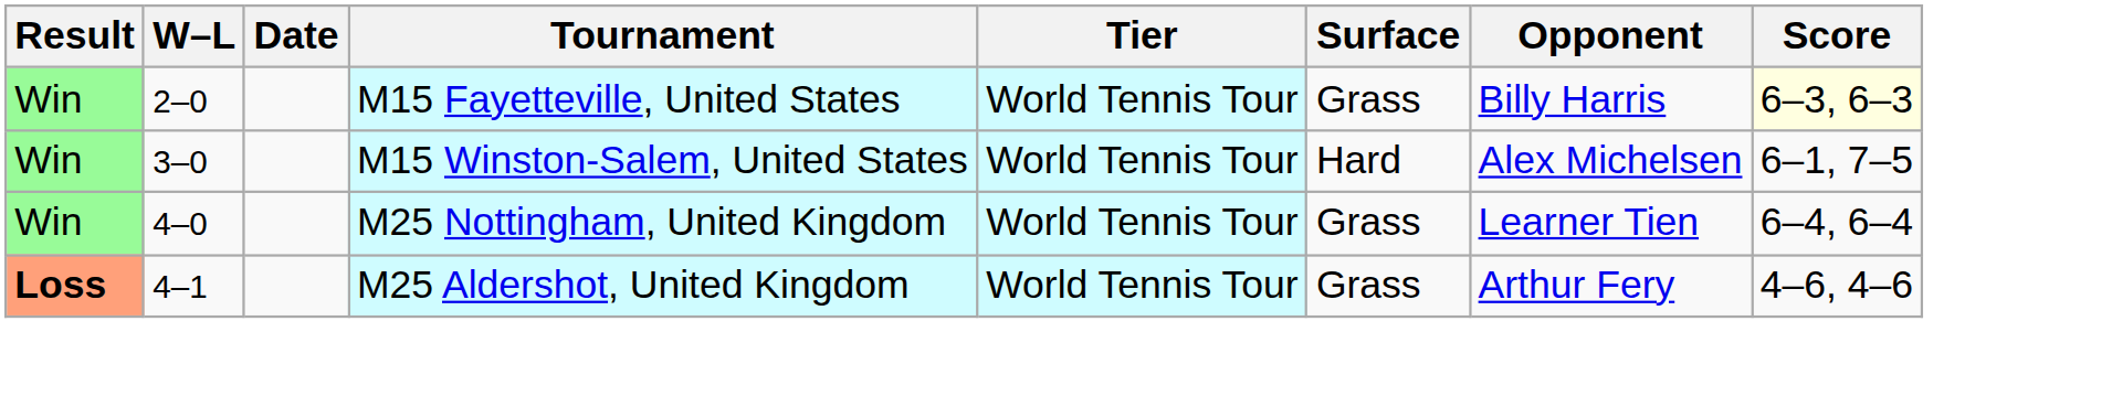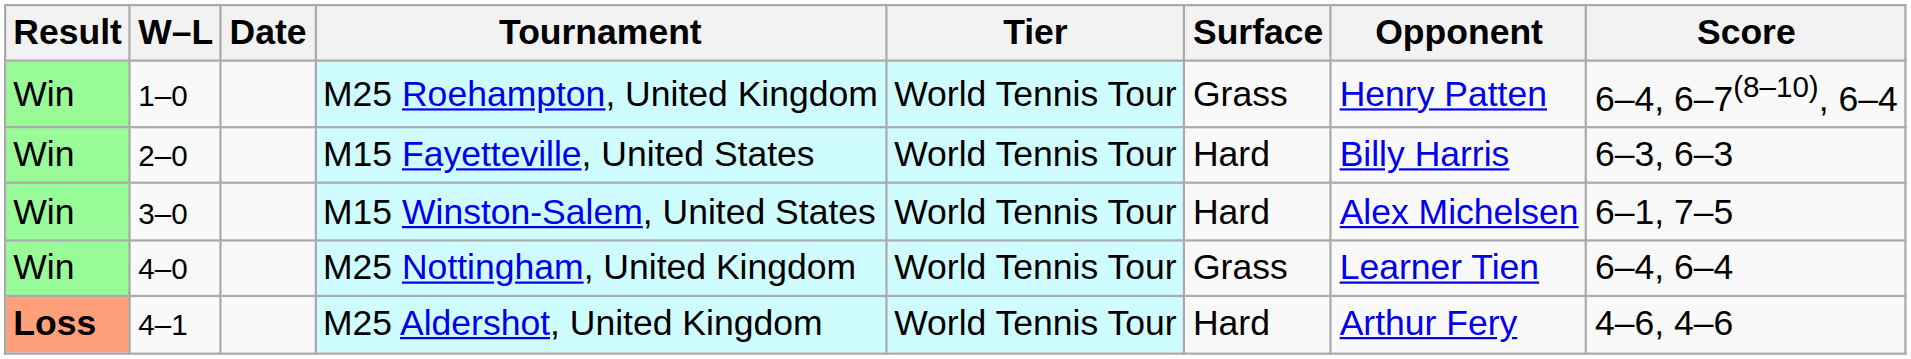+ row: Win | 1–0 | M25 Roehampton, United Kingdom | World Tennis Tour | Grass | Henry Patten | 6–4, 6–7(8–10), 6–4
M15 Fayetteville, United States | Surface: Grass -> Hard
M15 Fayetteville, United States | Score: lightyellow background -> no background
M25 Aldershot, United Kingdom | Surface: Grass -> Hard
